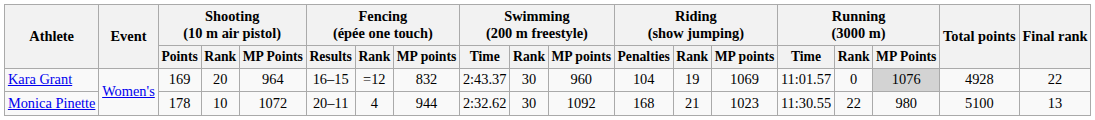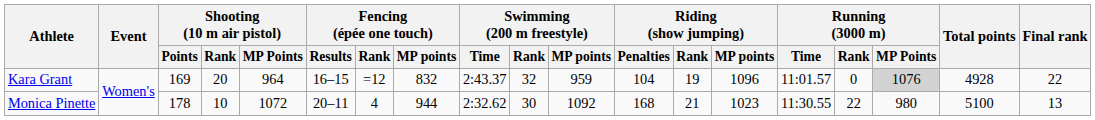Kara Grant | Swimming (200 m freestyle) / Rank: 30 -> 32
Kara Grant | Swimming (200 m freestyle) / MP points: 960 -> 959
Kara Grant | Riding (show jumping) / MP points: 1069 -> 1096
